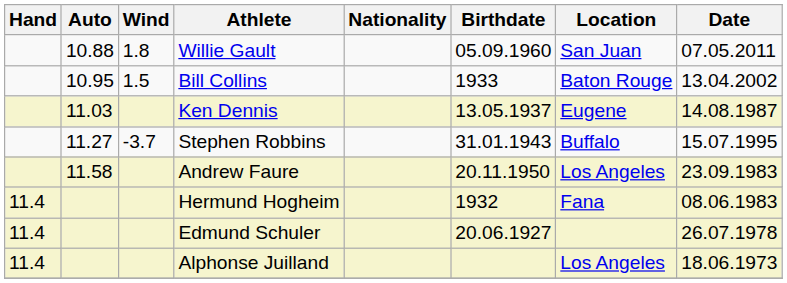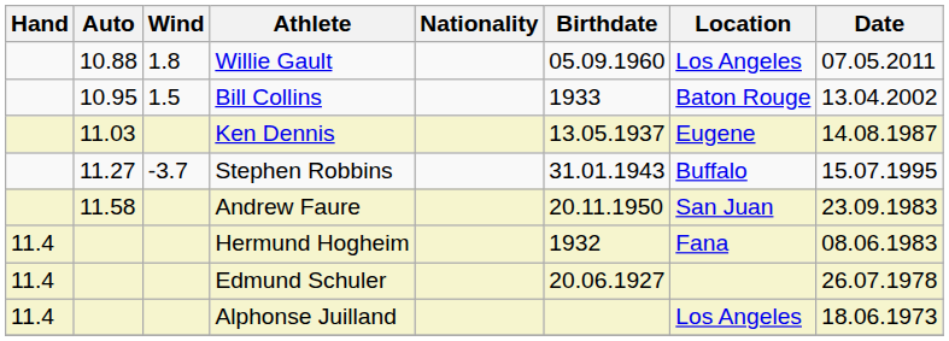Willie Gault | Location: San Juan -> Los Angeles
Andrew Faure | Location: Los Angeles -> San Juan
